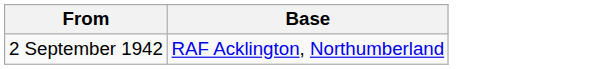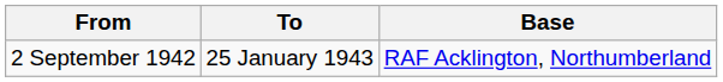+ column: To | 25 January 1943
